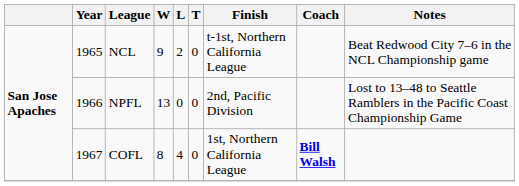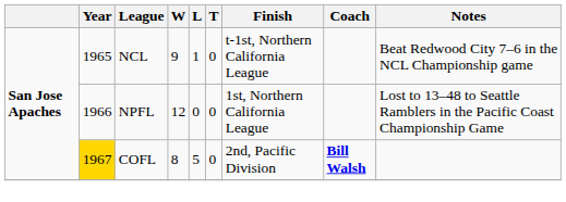NCL | L: 2 -> 1
NPFL | W: 13 -> 12
NPFL | Finish: 2nd, Pacific Division -> 1st, Northern California League
COFL | Year: no background -> gold background
COFL | L: 4 -> 5
COFL | Finish: 1st, Northern California League -> 2nd, Pacific Division
